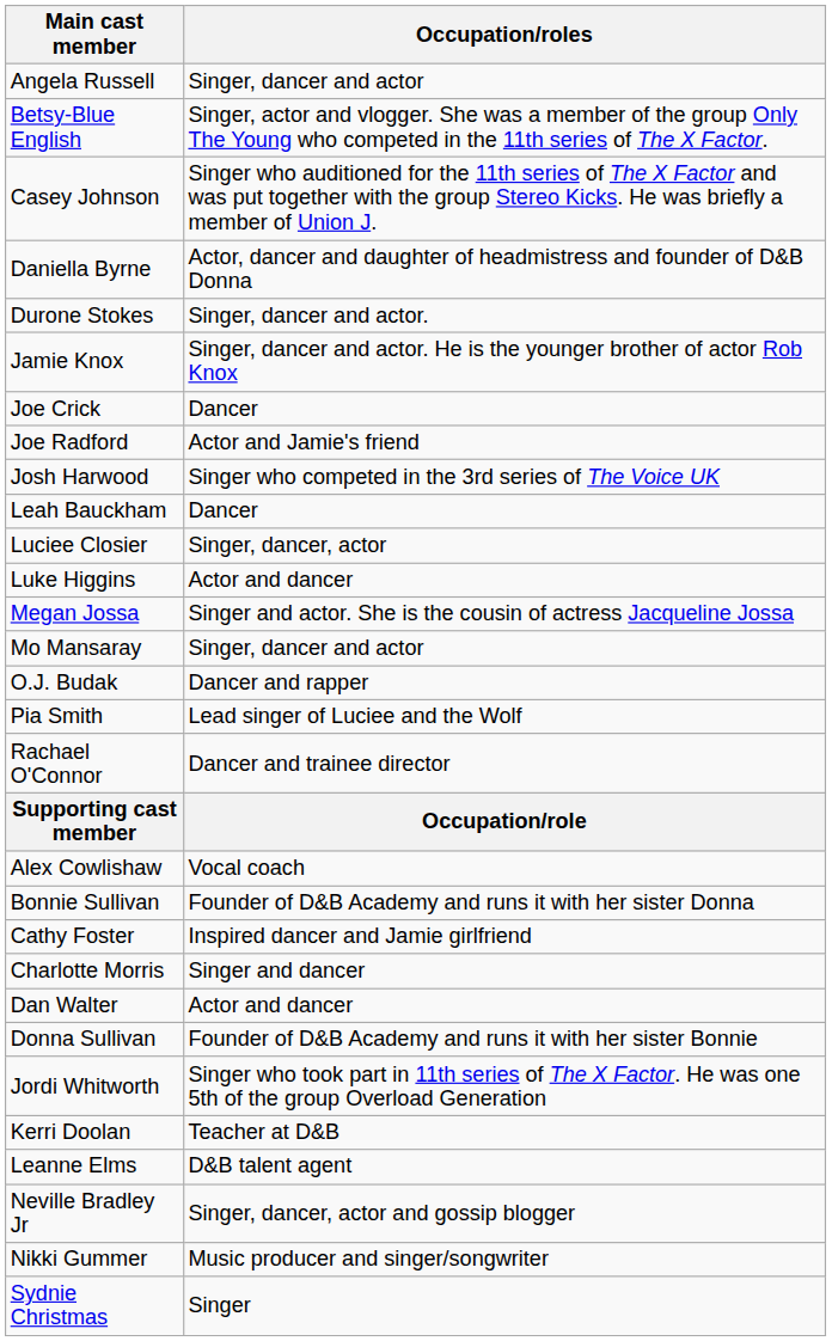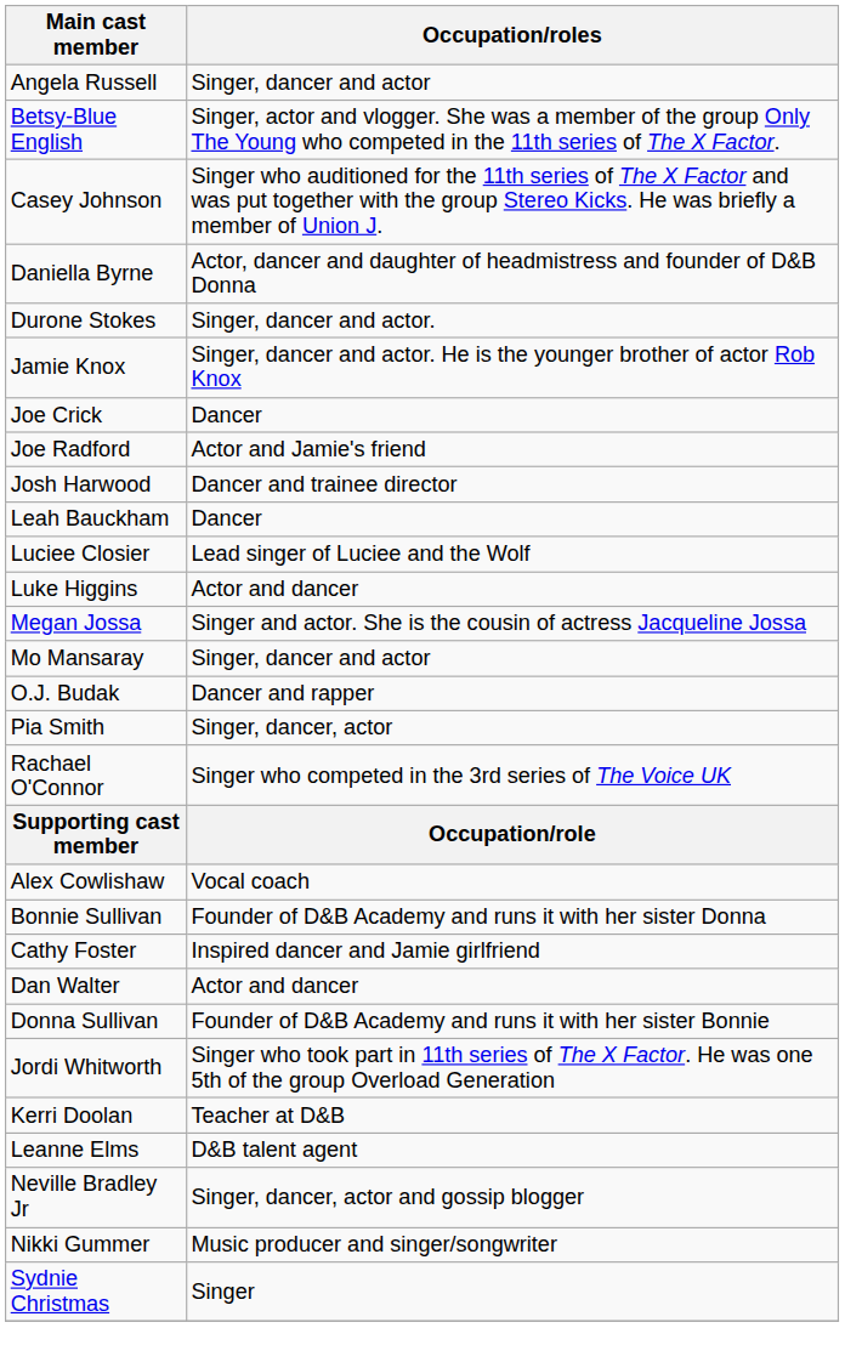Josh Harwood | Occupation/roles: Singer who competed in the 3rd series of The Voice UK -> Dancer and trainee director
Luciee Closier | Occupation/roles: Singer, dancer, actor -> Lead singer of Luciee and the Wolf
Pia Smith | Occupation/roles: Lead singer of Luciee and the Wolf -> Singer, dancer, actor
Rachael O'Connor | Occupation/roles: Dancer and trainee director -> Singer who competed in the 3rd series of The Voice UK
- row: Charlotte Morris | Singer and dancer
